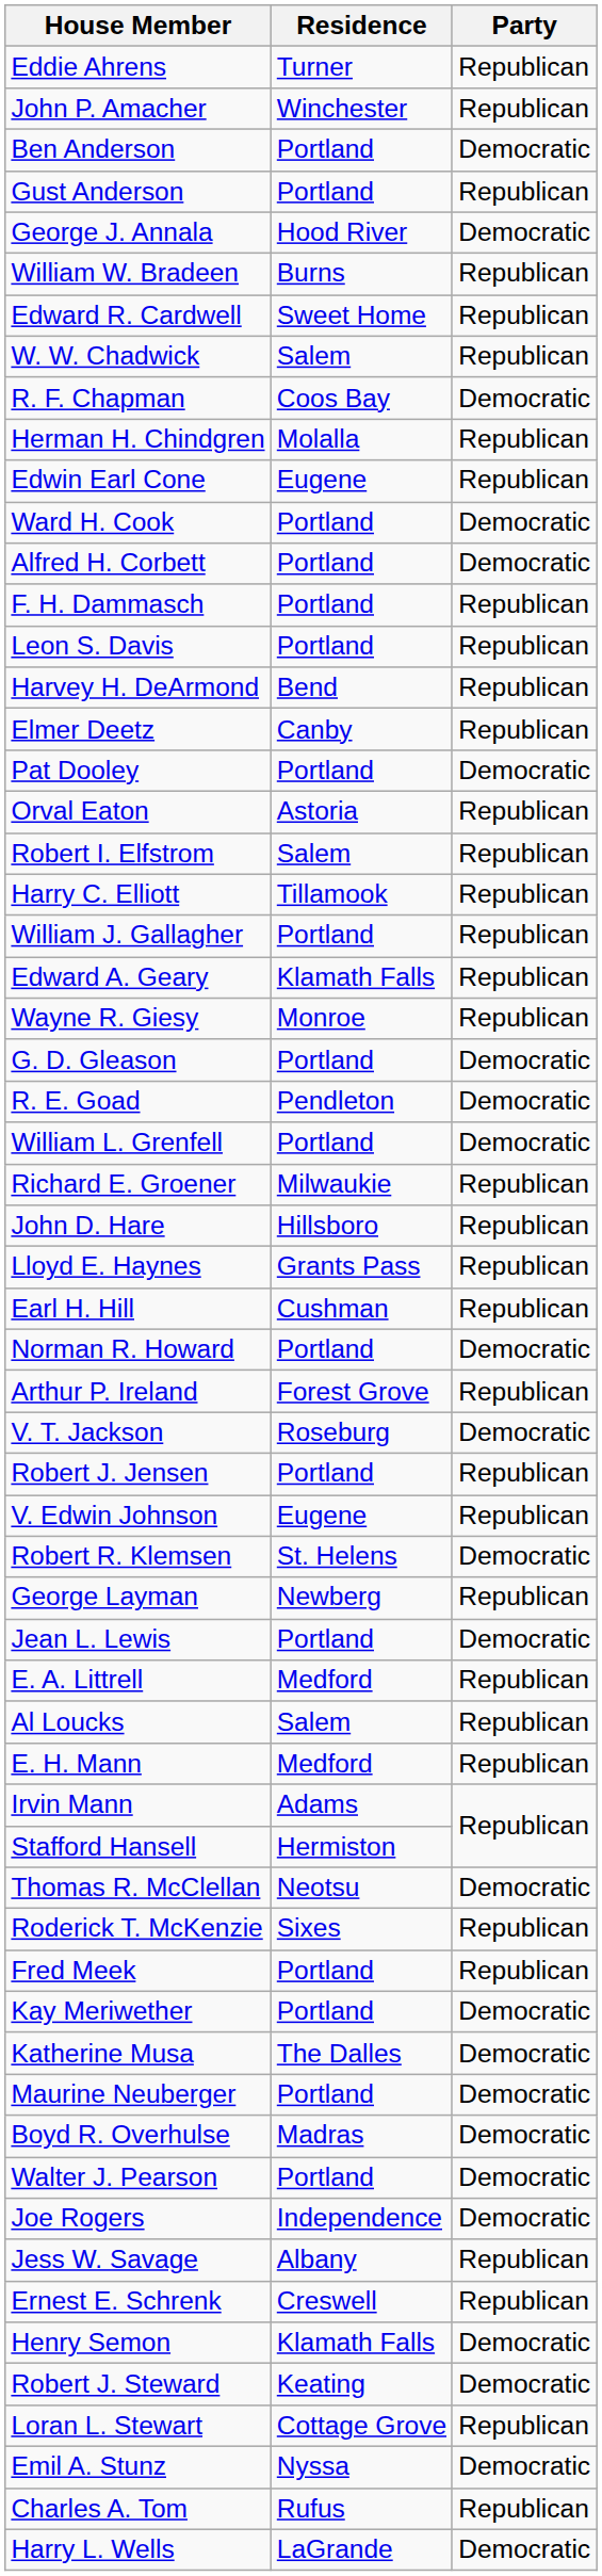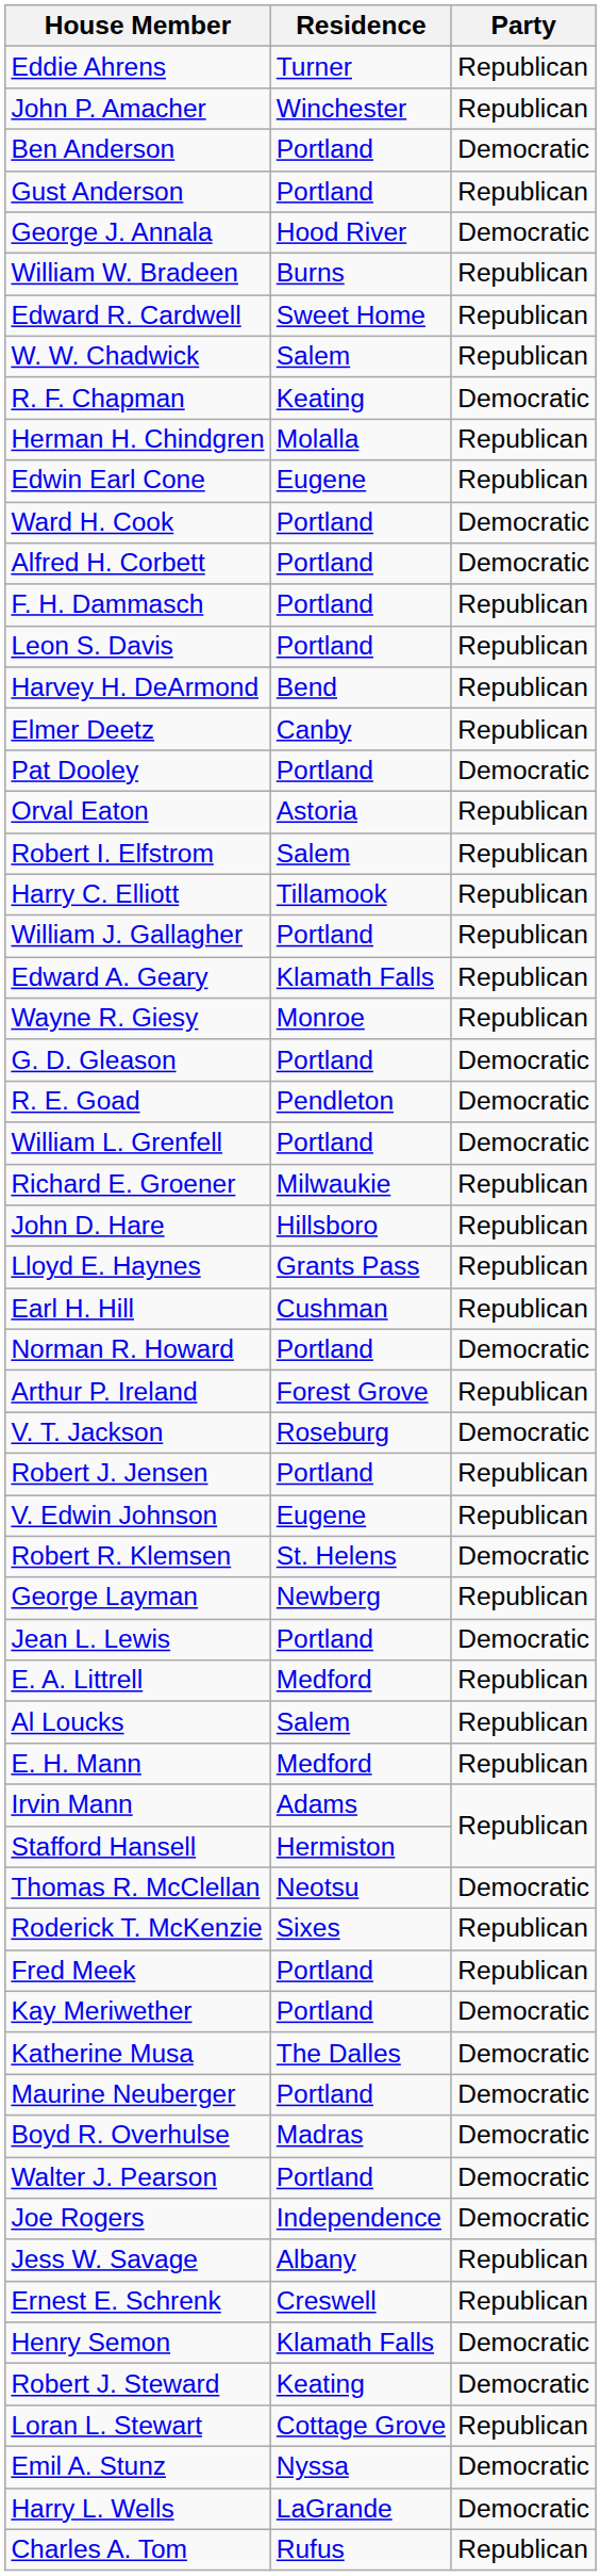R. F. Chapman | Residence: Coos Bay -> Keating
rows swapped: Charles A. Tom <-> Harry L. Wells
